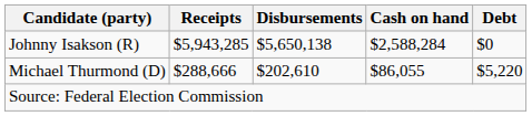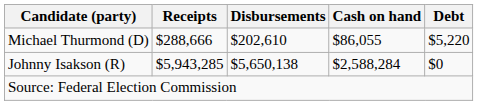rows swapped: Johnny Isakson (R) <-> Michael Thurmond (D)
